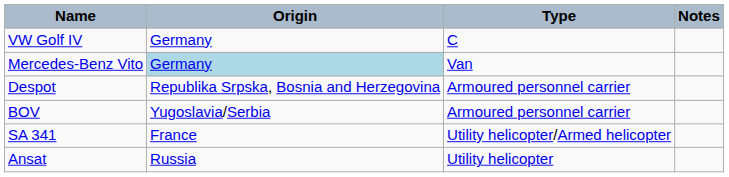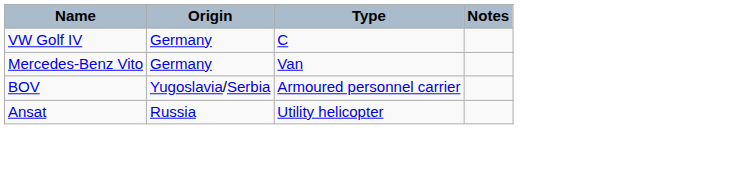Mercedes-Benz Vito | Origin: lightblue background -> no background
- row: Despot | Republika Srpska, Bosnia and Herzegovina | Armoured personnel carrier
- row: SA 341 | France | Utility helicopter/Armed helicopter
